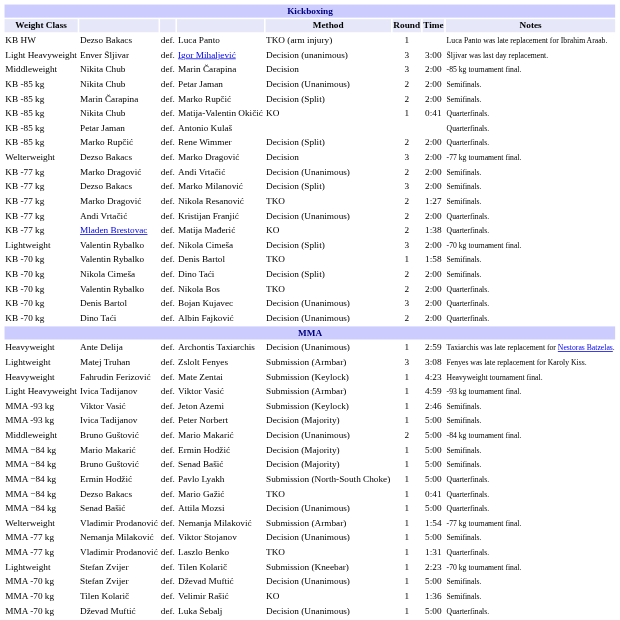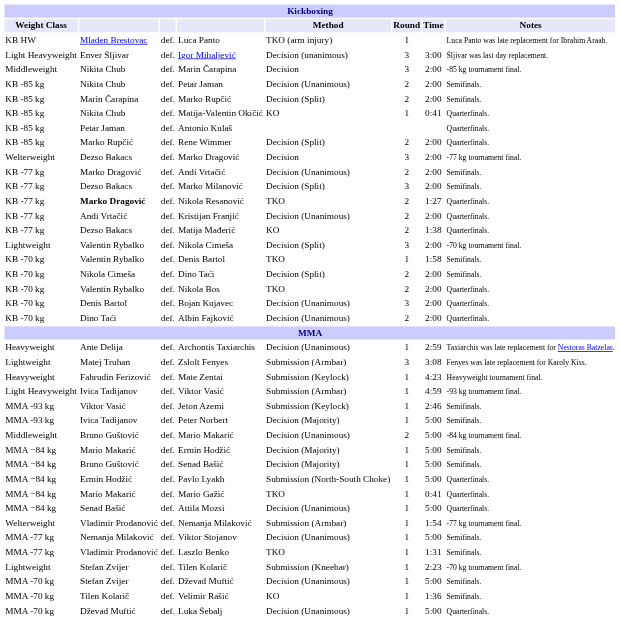Luca Panto | column 2: Dezso Bakacs -> Mladen Brestovac
Nikola Resanović | column 2: normal -> bold
Nikola Resanović | Notes: Semifinals. -> Quarterfinals.
Matija Mađerić | column 2: Mladen Brestovac -> Dezso Bakacs
Mario Gažić | column 2: Dezso Bakacs -> Mario Makarić
Laszlo Benko | Notes: Quarterfinals. -> Semifinals.
